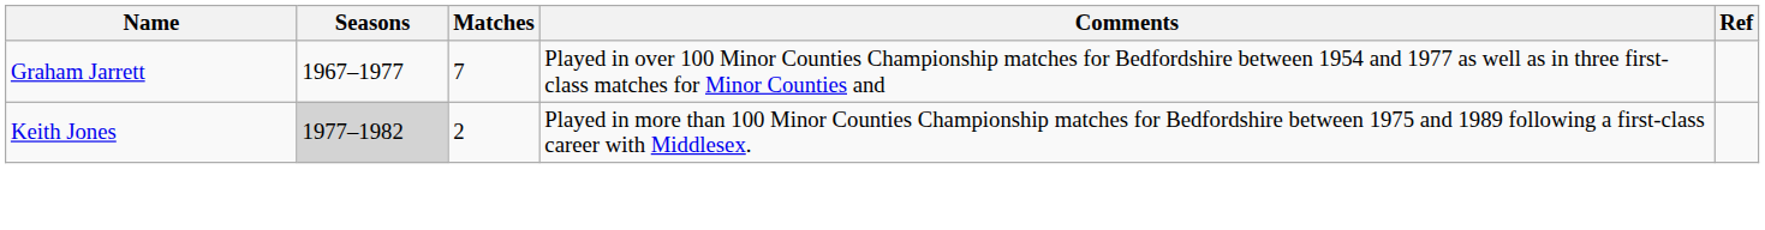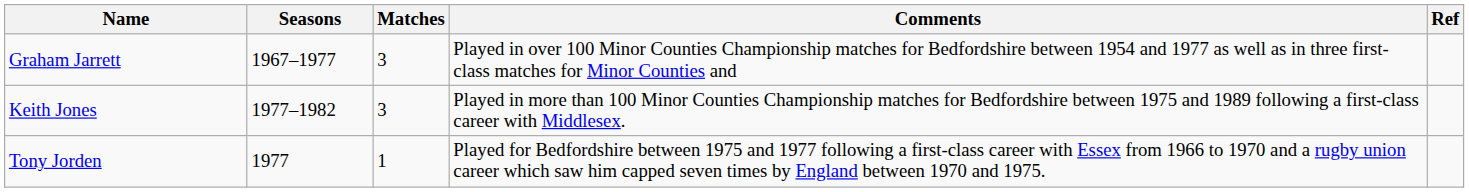Graham Jarrett | Matches: 7 -> 3
Keith Jones | Seasons: lightgrey background -> no background
Keith Jones | Matches: 2 -> 3
+ row: Tony Jorden | 1977 | 1 | Played for Bedfordshire between 1975 and 1977 following a first-class career with Essex from 1966 to 1970 and a rugby union career which saw him capped seven times by England between 1970 and 1975.
